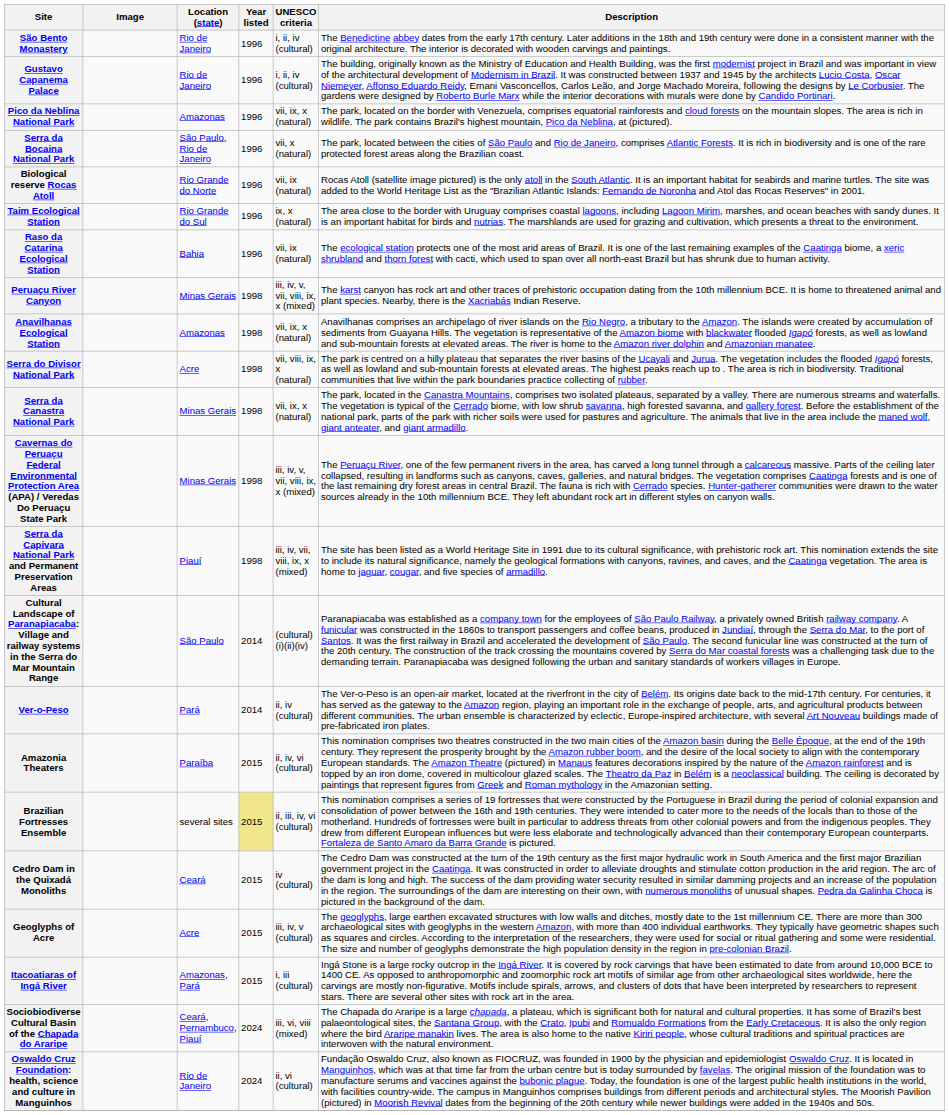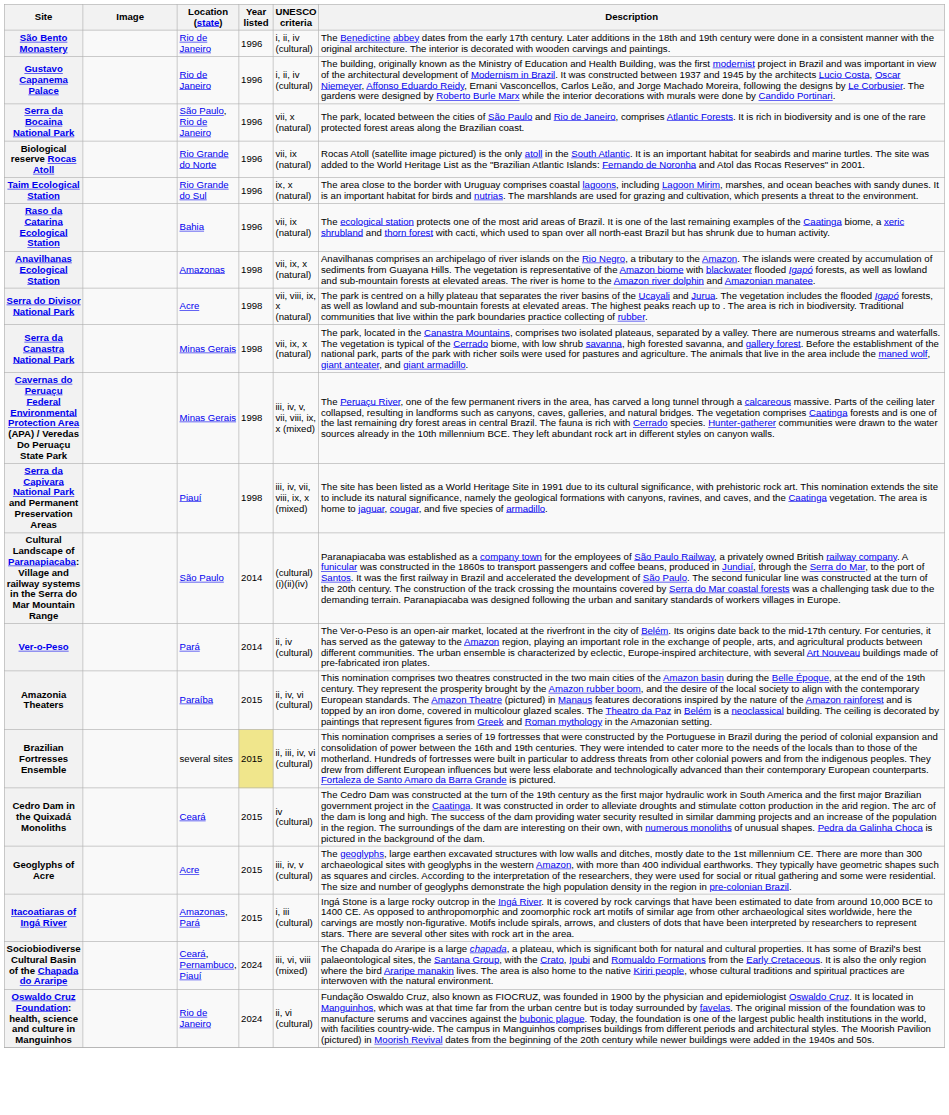- row: Pico da Neblina National Park | Amazonas | 1996 | vii, ix, x (natural) | The park, located on the border with Venezuela, comprises equatorial rainforests and cloud forests on the mountain slopes. The area is rich in wildlife. The park contains Brazil's highest mountain, Pico da Neblina, at (pictured).
- row: Peruaçu River Canyon | Minas Gerais | 1998 | iii, iv, v, vii, viii, ix, x (mixed) | The karst canyon has rock art and other traces of prehistoric occupation dating from the 10th millennium BCE. It is home to threatened animal and plant species. Nearby, there is the Xacriabás Indian Reserve.
